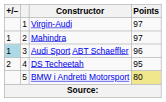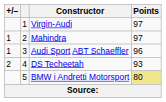Audi Sport ABT Schaeffler | +/–: lightblue background -> no background
DS Techeetah | Points: 95 -> 93
